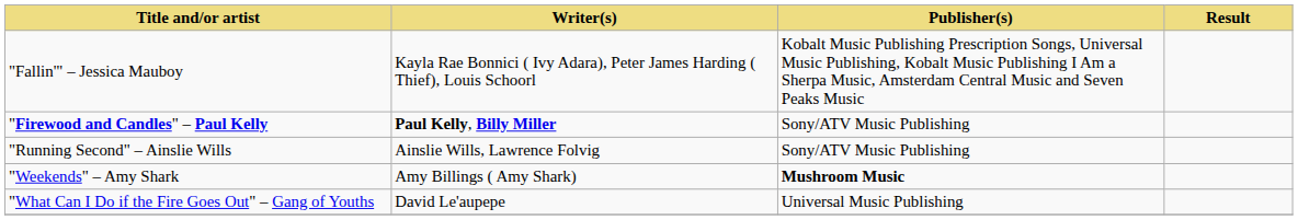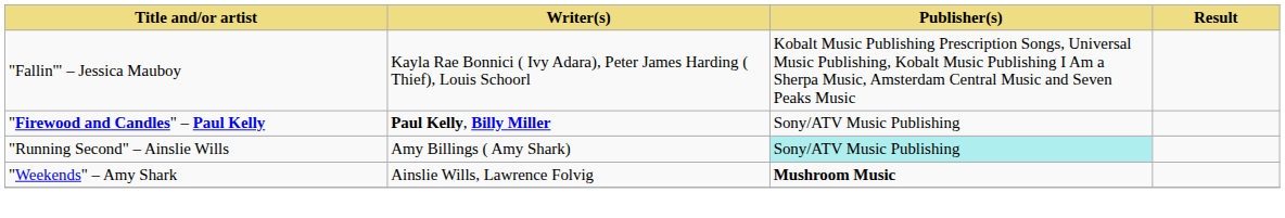"Running Second" – Ainslie Wills | Writer(s): Ainslie Wills, Lawrence Folvig -> Amy Billings ( Amy Shark)
"Running Second" – Ainslie Wills | Publisher(s): no background -> paleturquoise background
"Weekends" – Amy Shark | Writer(s): Amy Billings ( Amy Shark) -> Ainslie Wills, Lawrence Folvig
- row: "What Can I Do if the Fire Goes Out" – Gang of Youths | David Le'aupepe | Universal Music Publishing
